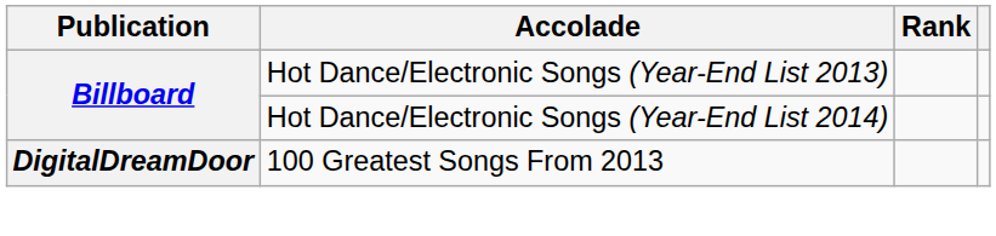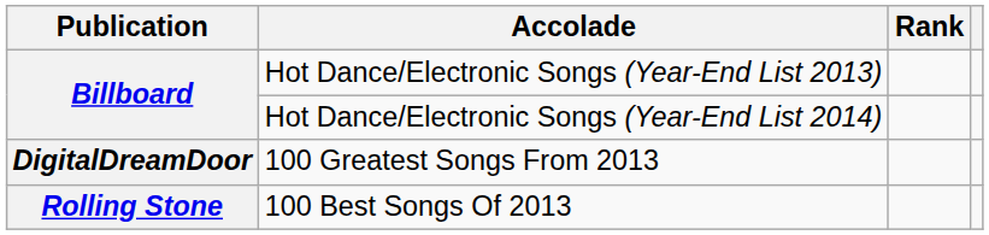+ row: Rolling Stone | 100 Best Songs Of 2013
